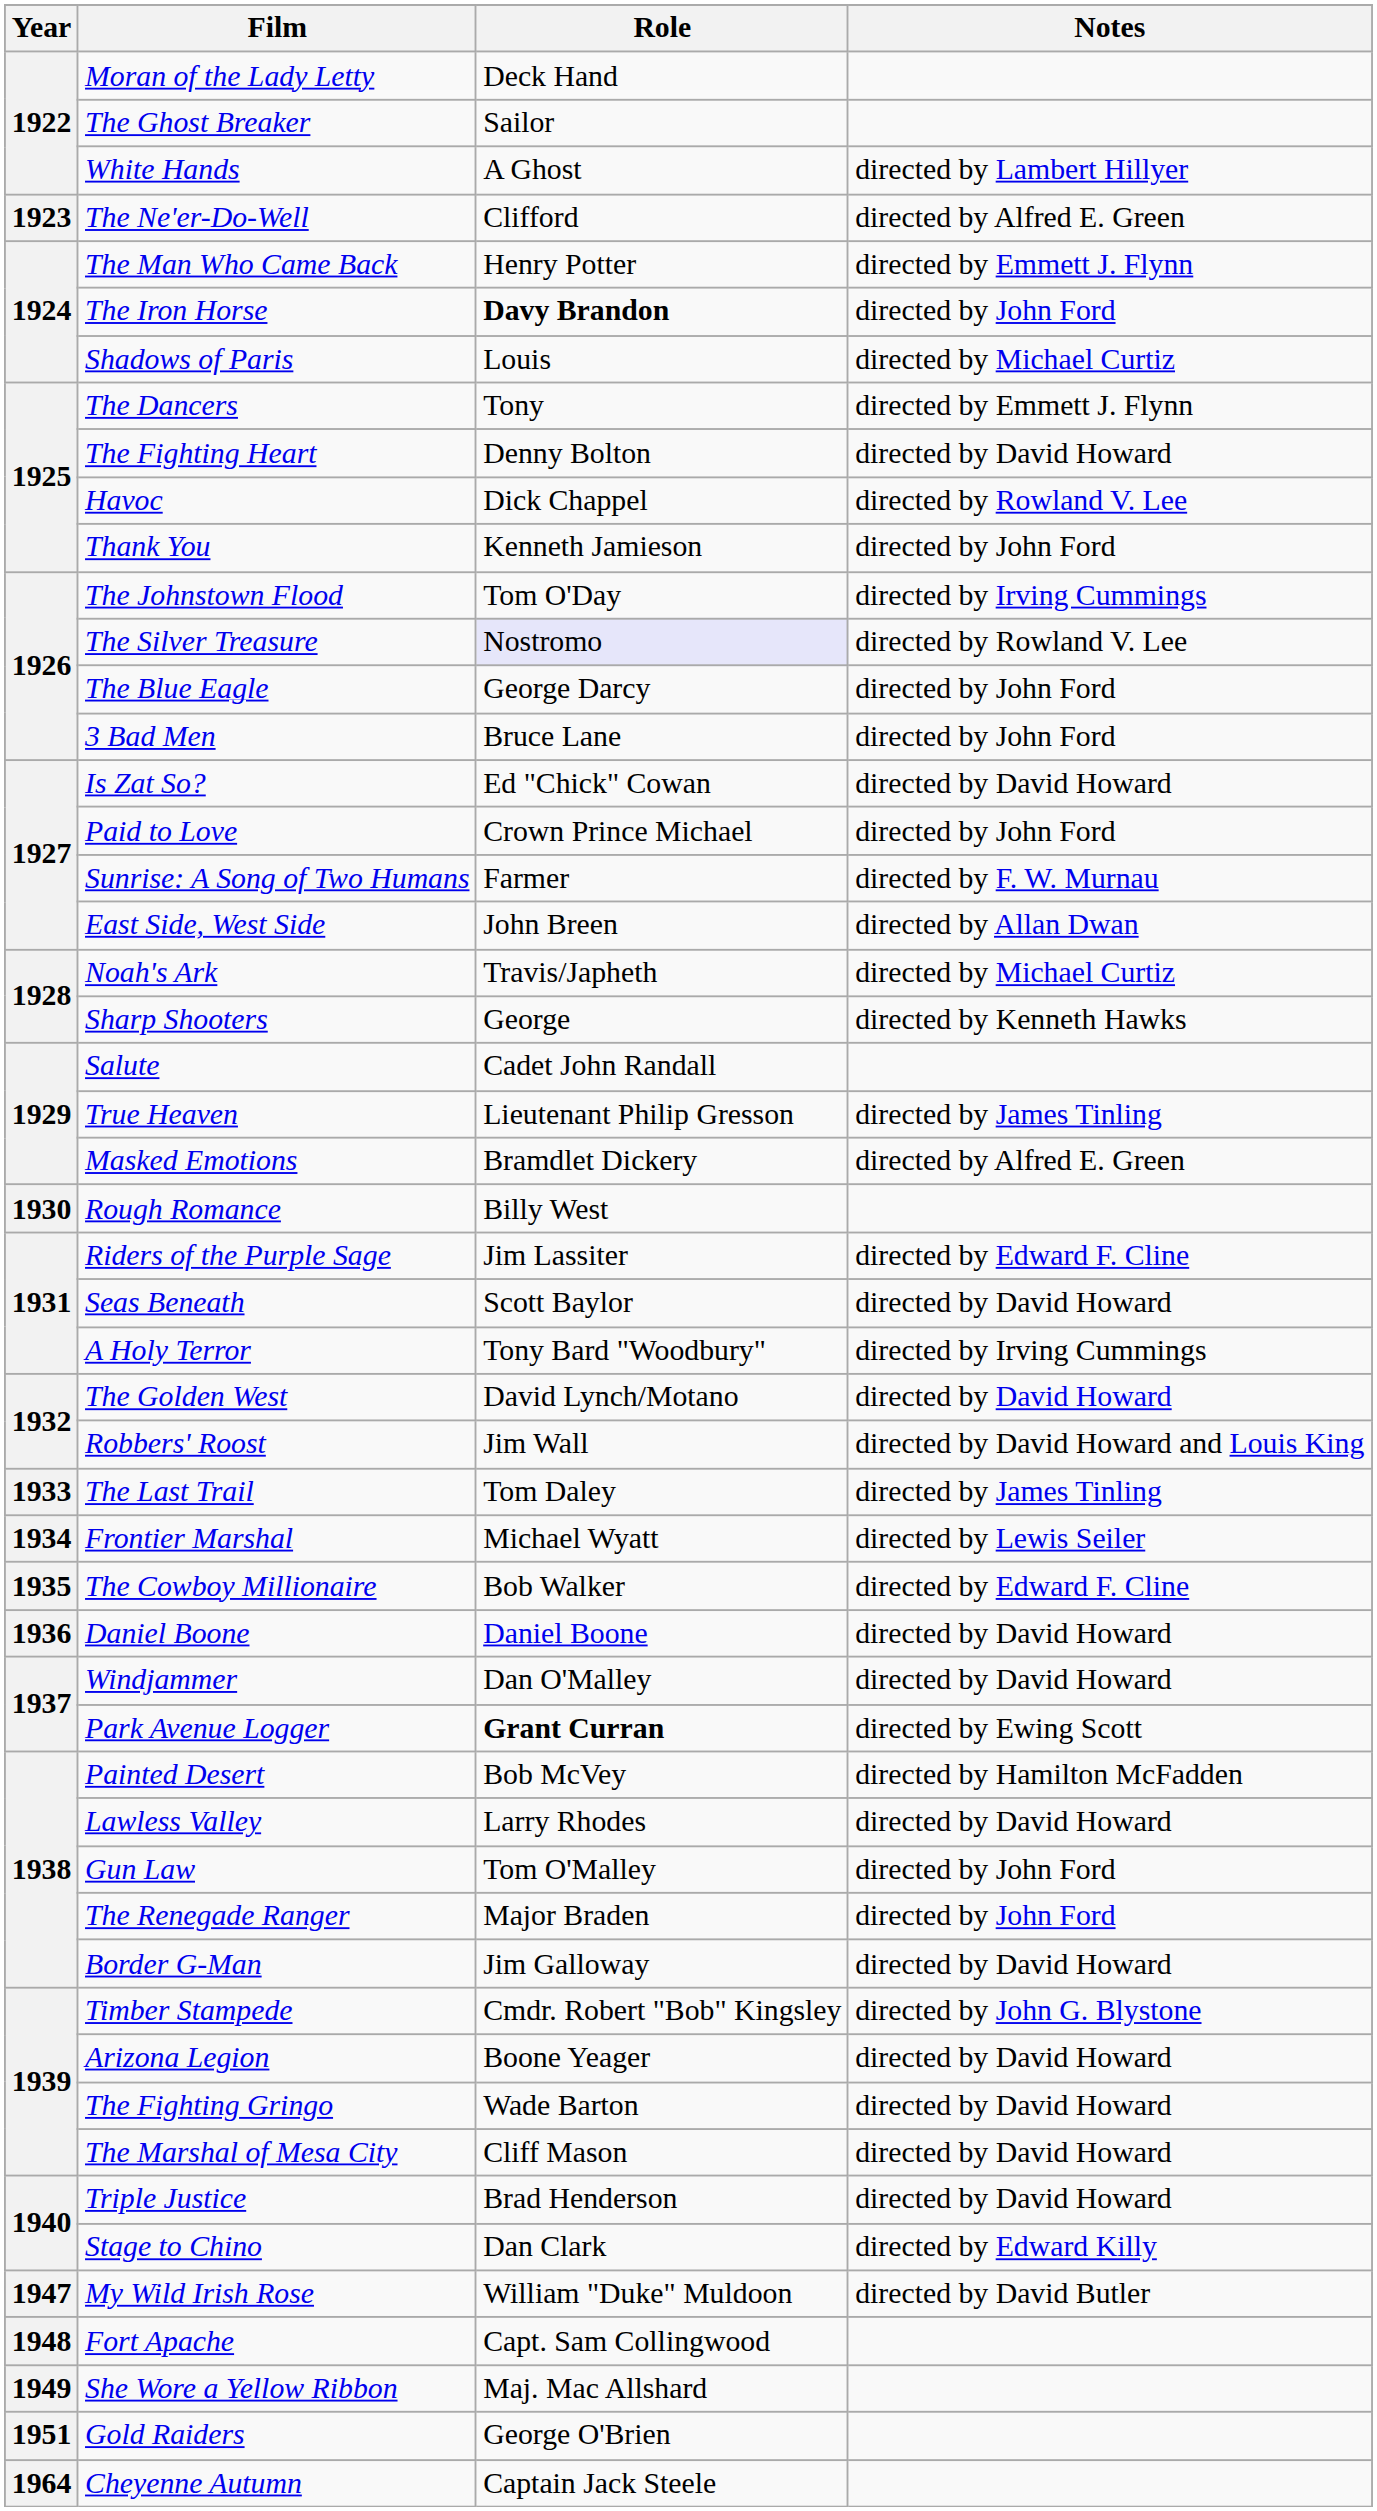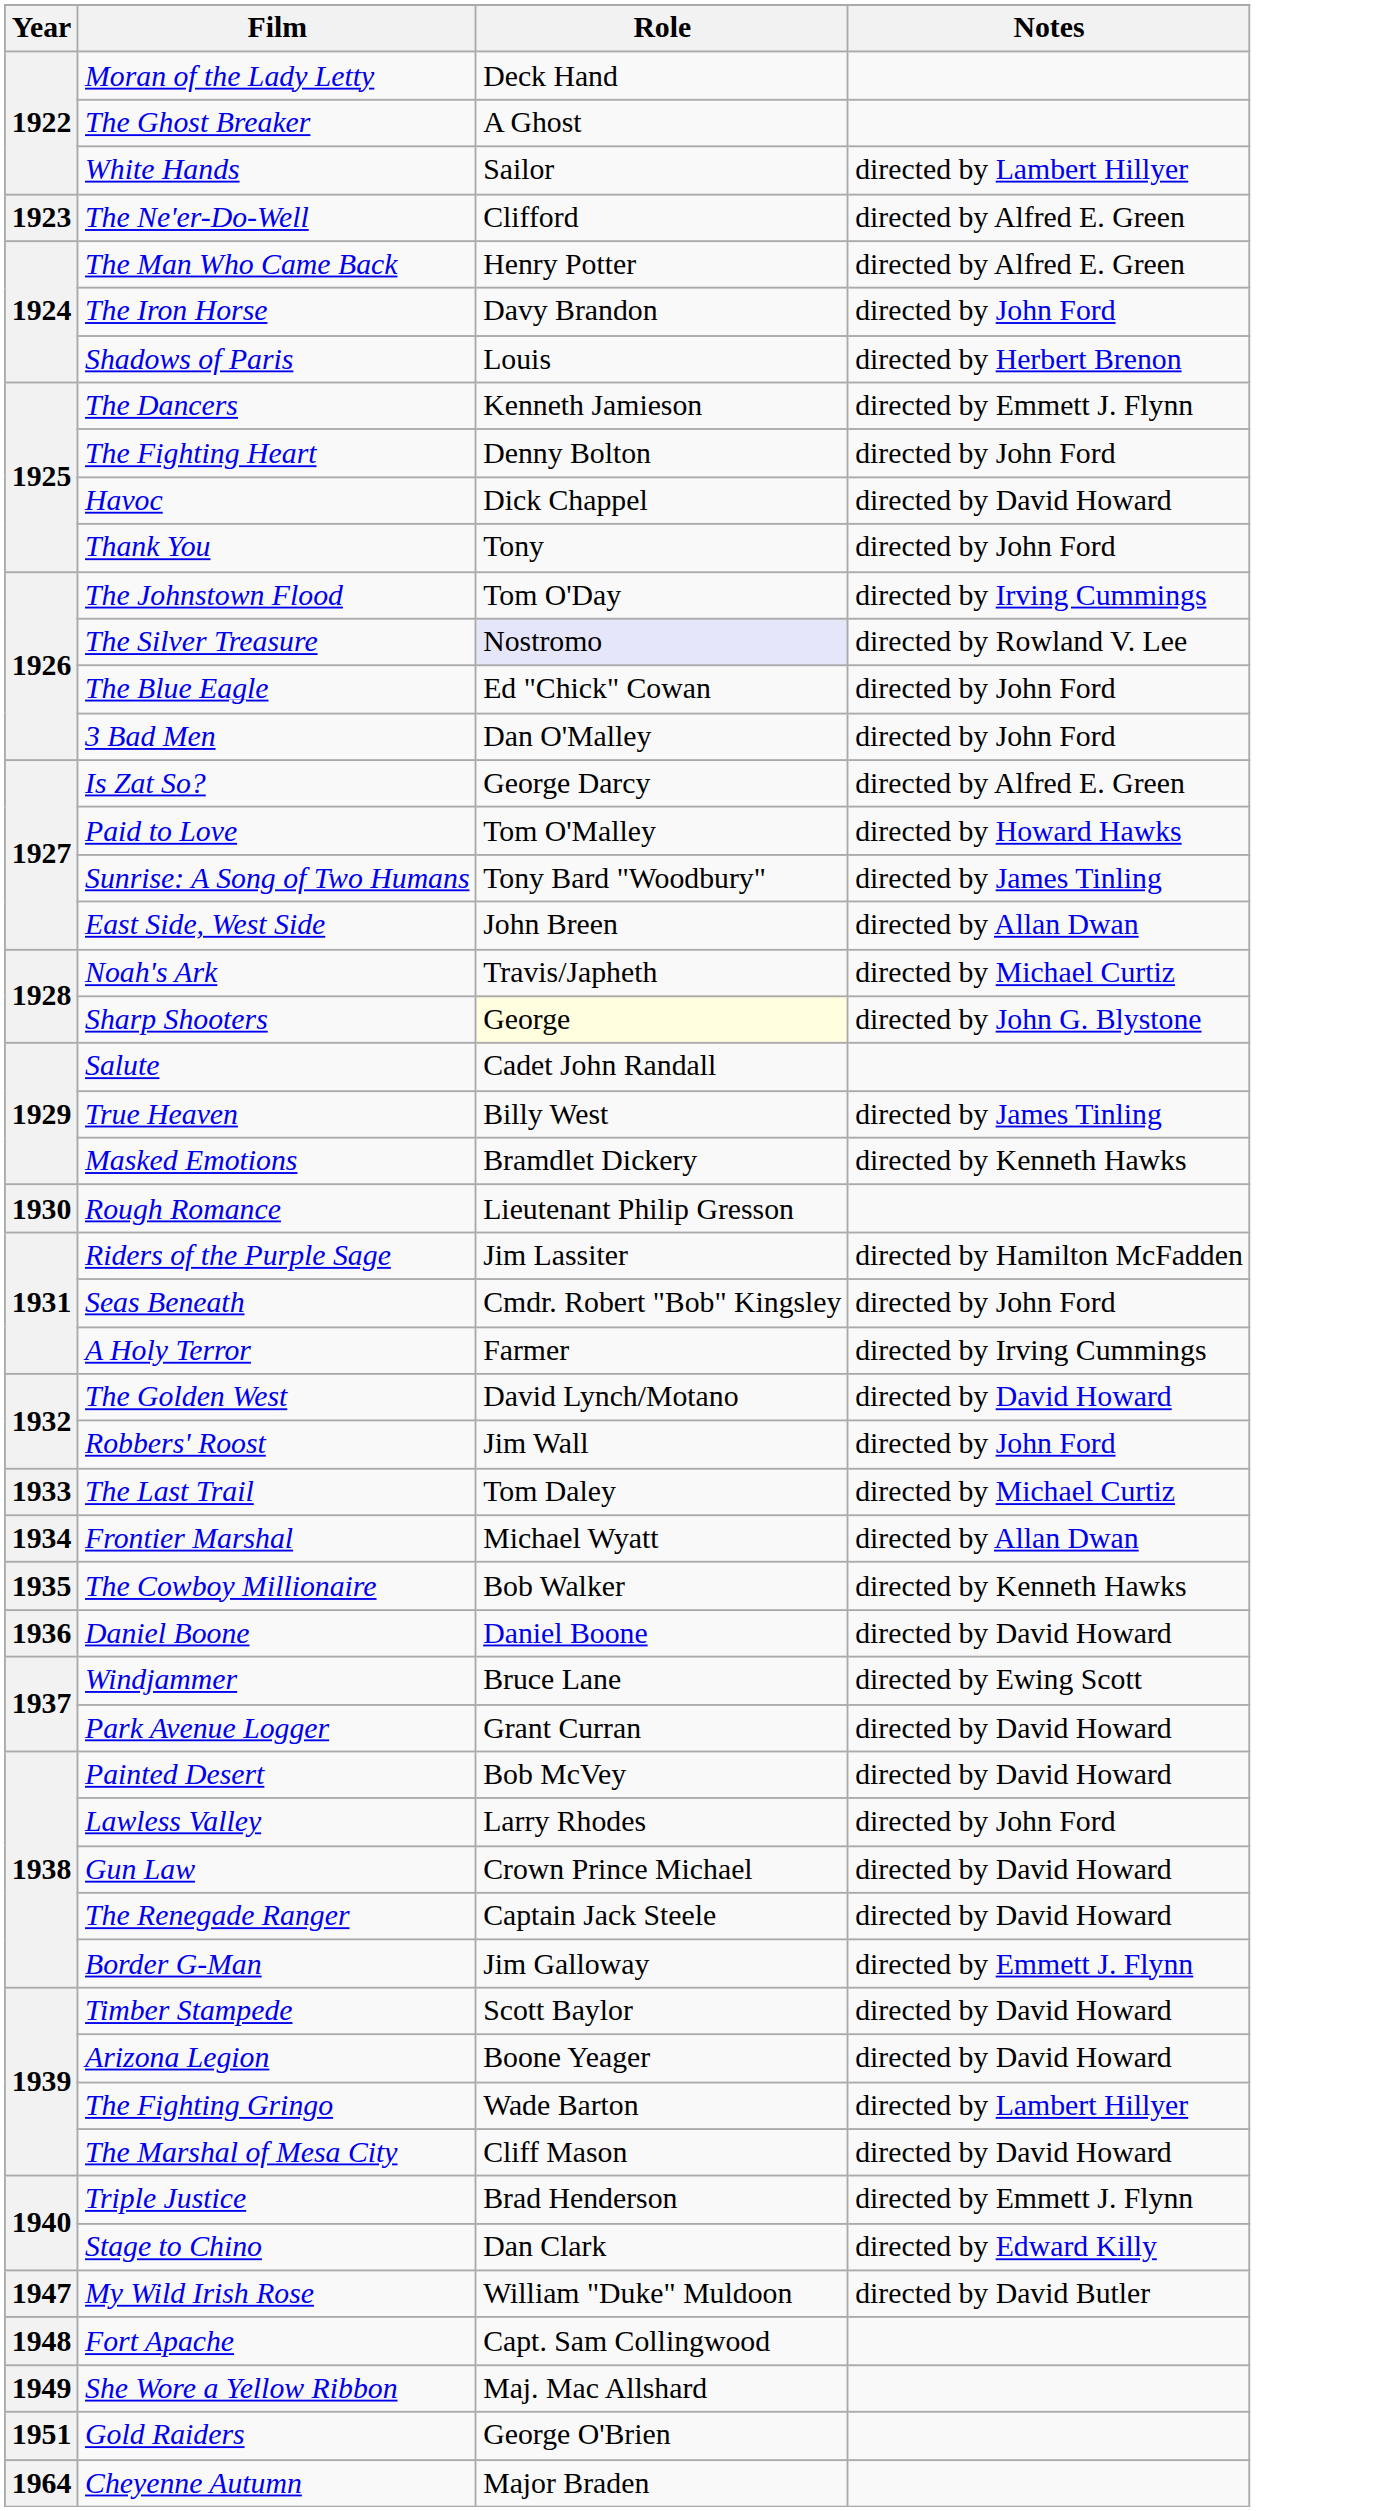The Ghost Breaker | Role: Sailor -> A Ghost
White Hands | Role: A Ghost -> Sailor
The Man Who Came Back | Notes: directed by Emmett J. Flynn -> directed by Alfred E. Green
The Iron Horse | Role: bold -> normal
Shadows of Paris | Notes: directed by Michael Curtiz -> directed by Herbert Brenon
The Dancers | Role: Tony -> Kenneth Jamieson
The Fighting Heart | Notes: directed by David Howard -> directed by John Ford
Havoc | Notes: directed by Rowland V. Lee -> directed by David Howard
Thank You | Role: Kenneth Jamieson -> Tony
The Blue Eagle | Role: George Darcy -> Ed "Chick" Cowan
3 Bad Men | Role: Bruce Lane -> Dan O'Malley
Is Zat So? | Role: Ed "Chick" Cowan -> George Darcy
Is Zat So? | Notes: directed by David Howard -> directed by Alfred E. Green
Paid to Love | Role: Crown Prince Michael -> Tom O'Malley
Paid to Love | Notes: directed by John Ford -> directed by Howard Hawks
Sunrise: A Song of Two Humans | Role: Farmer -> Tony Bard "Woodbury"
Sunrise: A Song of Two Humans | Notes: directed by F. W. Murnau -> directed by James Tinling
Sharp Shooters | Role: no background -> lightyellow background
Sharp Shooters | Notes: directed by Kenneth Hawks -> directed by John G. Blystone
True Heaven | Role: Lieutenant Philip Gresson -> Billy West
Masked Emotions | Notes: directed by Alfred E. Green -> directed by Kenneth Hawks
Rough Romance | Role: Billy West -> Lieutenant Philip Gresson
Riders of the Purple Sage | Notes: directed by Edward F. Cline -> directed by Hamilton McFadden
Seas Beneath | Role: Scott Baylor -> Cmdr. Robert "Bob" Kingsley
Seas Beneath | Notes: directed by David Howard -> directed by John Ford
A Holy Terror | Role: Tony Bard "Woodbury" -> Farmer
Robbers' Roost | Notes: directed by David Howard and Louis King -> directed by John Ford
The Last Trail | Notes: directed by James Tinling -> directed by Michael Curtiz
Frontier Marshal | Notes: directed by Lewis Seiler -> directed by Allan Dwan
The Cowboy Millionaire | Notes: directed by Edward F. Cline -> directed by Kenneth Hawks
Windjammer | Role: Dan O'Malley -> Bruce Lane
Windjammer | Notes: directed by David Howard -> directed by Ewing Scott
Park Avenue Logger | Role: bold -> normal
Park Avenue Logger | Notes: directed by Ewing Scott -> directed by David Howard
Painted Desert | Notes: directed by Hamilton McFadden -> directed by David Howard
Lawless Valley | Notes: directed by David Howard -> directed by John Ford
Gun Law | Role: Tom O'Malley -> Crown Prince Michael
Gun Law | Notes: directed by John Ford -> directed by David Howard
The Renegade Ranger | Role: Major Braden -> Captain Jack Steele
The Renegade Ranger | Notes: directed by John Ford -> directed by David Howard
Border G-Man | Notes: directed by David Howard -> directed by Emmett J. Flynn
Timber Stampede | Role: Cmdr. Robert "Bob" Kingsley -> Scott Baylor
Timber Stampede | Notes: directed by John G. Blystone -> directed by David Howard
The Fighting Gringo | Notes: directed by David Howard -> directed by Lambert Hillyer
Triple Justice | Notes: directed by David Howard -> directed by Emmett J. Flynn
Cheyenne Autumn | Role: Captain Jack Steele -> Major Braden
